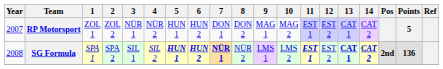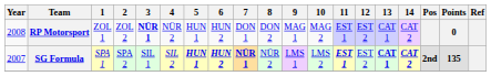RP Motorsport | Year: 2007 -> 2008
RP Motorsport | 3: normal -> bold
RP Motorsport | Points: 5 -> 0
SG Formula | Year: 2008 -> 2007
SG Formula | Points: 136 -> 135
